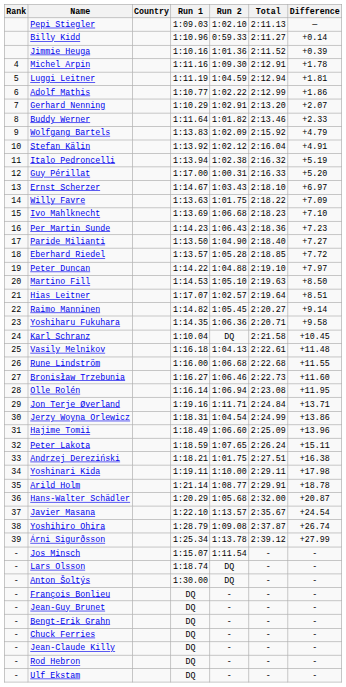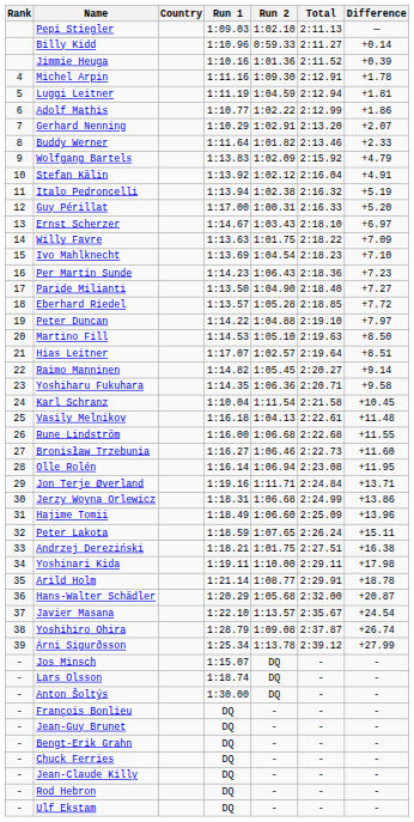Ivo Mahlknecht | Run 2: 1:06.68 -> 1:04.54
Karl Schranz | Run 2: DQ -> 1:11.54
Jerzy Woyna Orlewicz | Run 2: 1:04.54 -> 1:06.68
Jos Minsch | Run 2: 1:11.54 -> DQ
